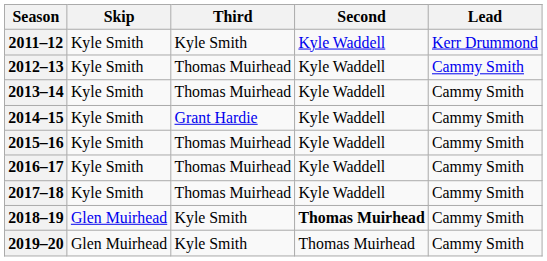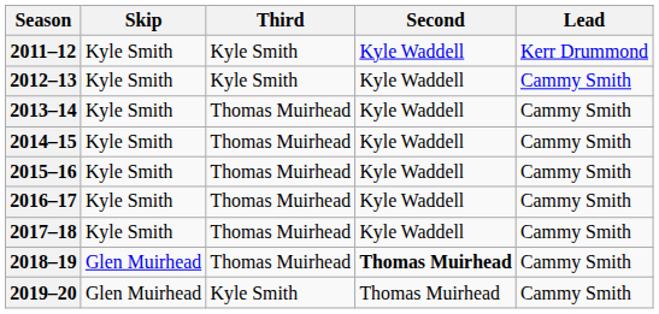2012–13 | Third: Thomas Muirhead -> Kyle Smith
2014–15 | Third: Grant Hardie -> Thomas Muirhead
2018–19 | Third: Kyle Smith -> Thomas Muirhead
